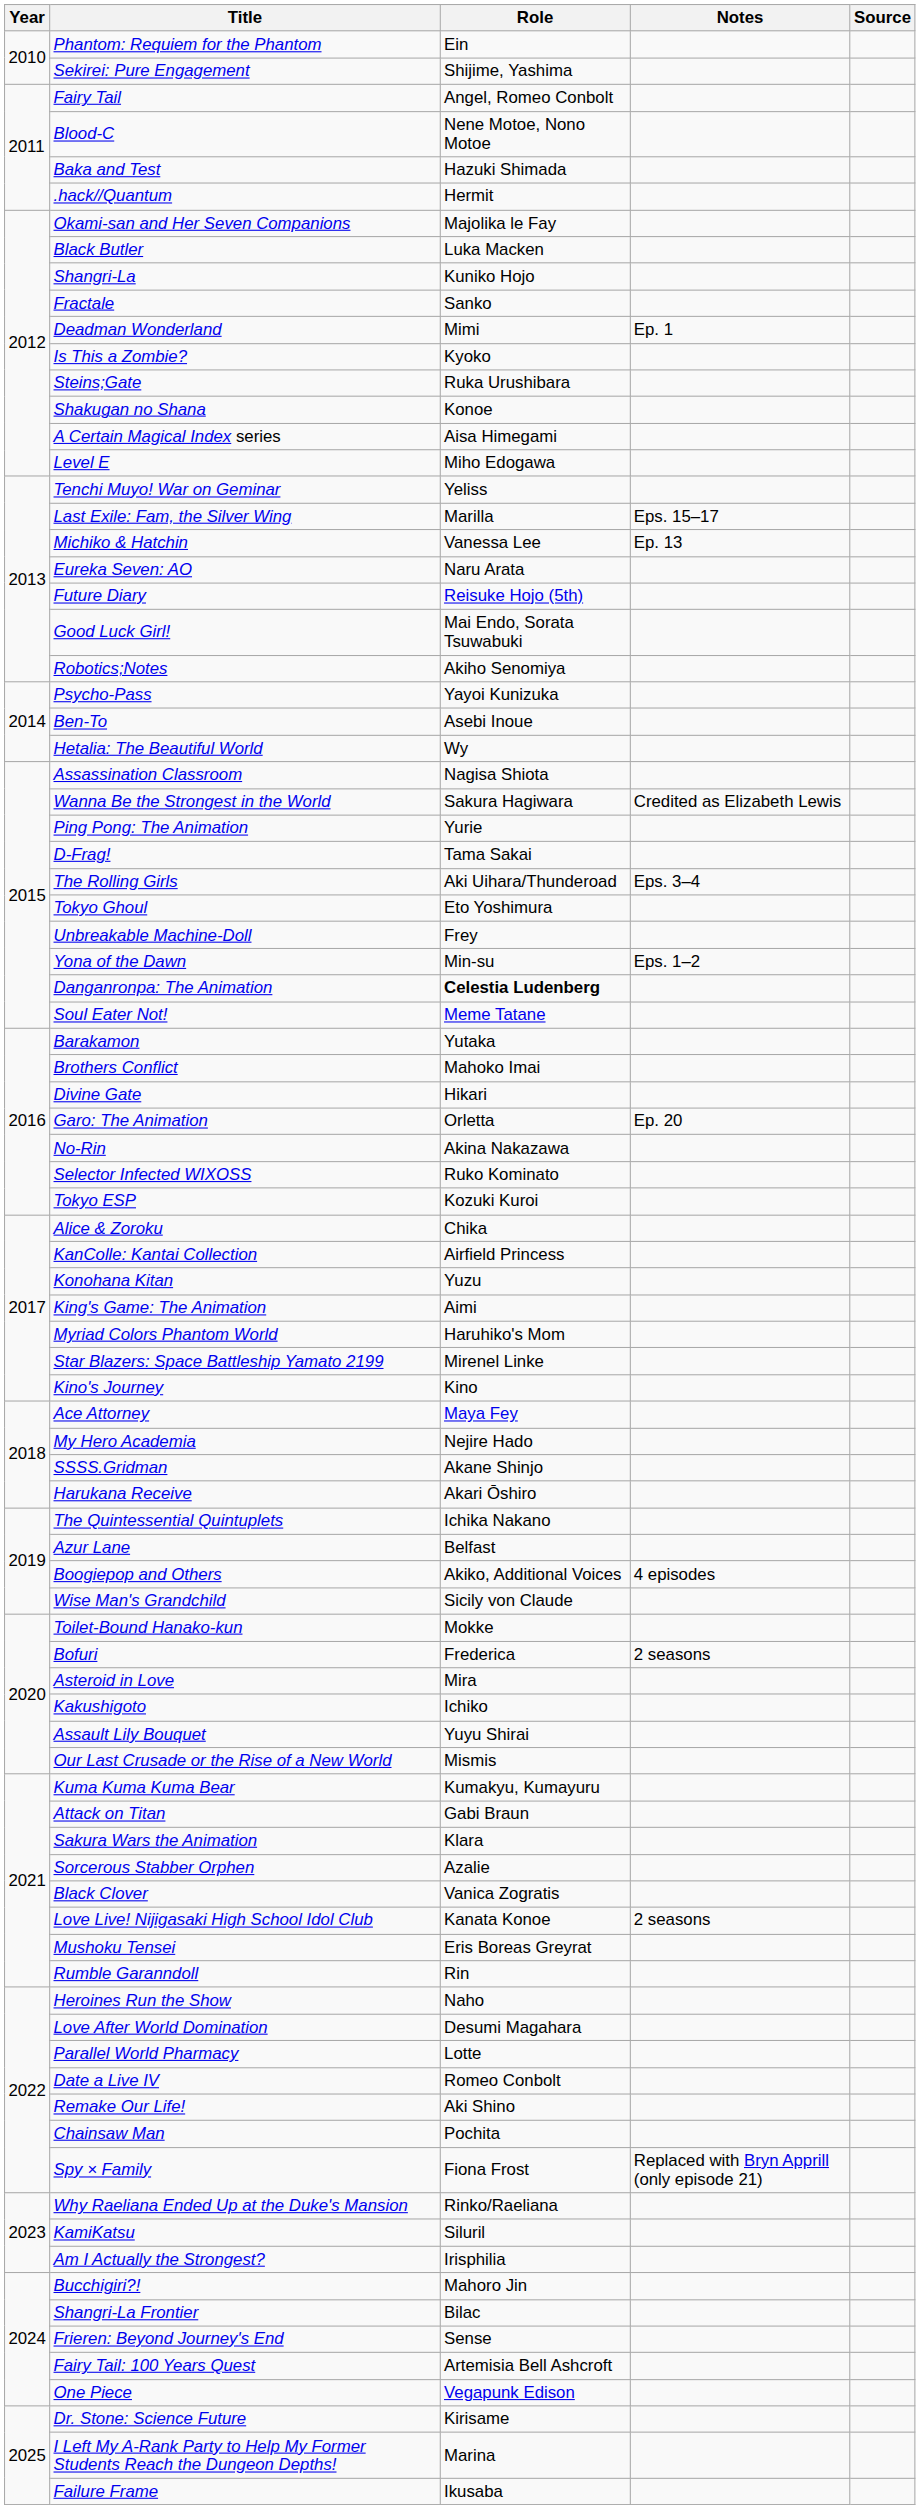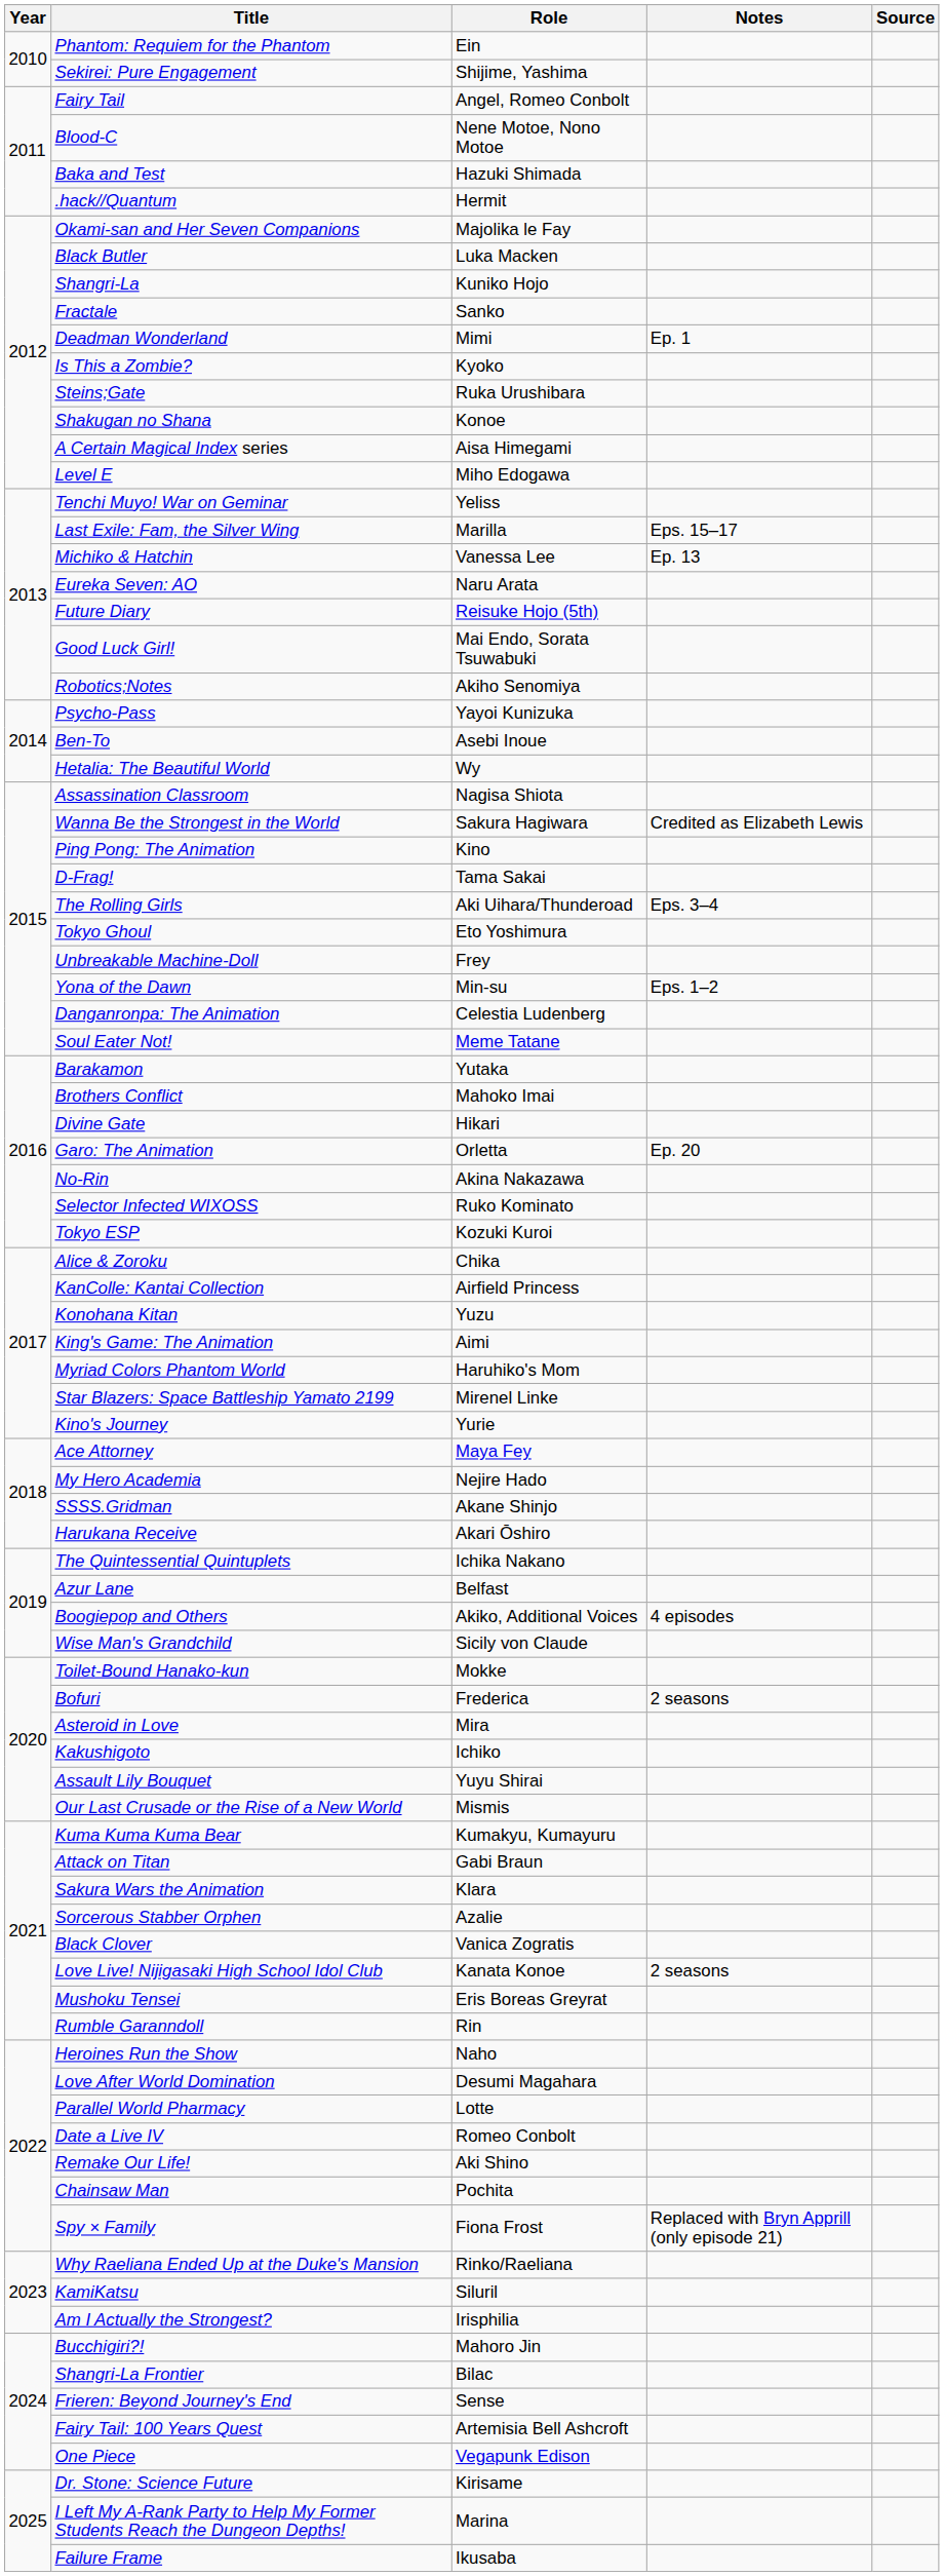Ping Pong: The Animation | Role: Yurie -> Kino
Danganronpa: The Animation | Role: bold -> normal
Kino's Journey | Role: Kino -> Yurie
